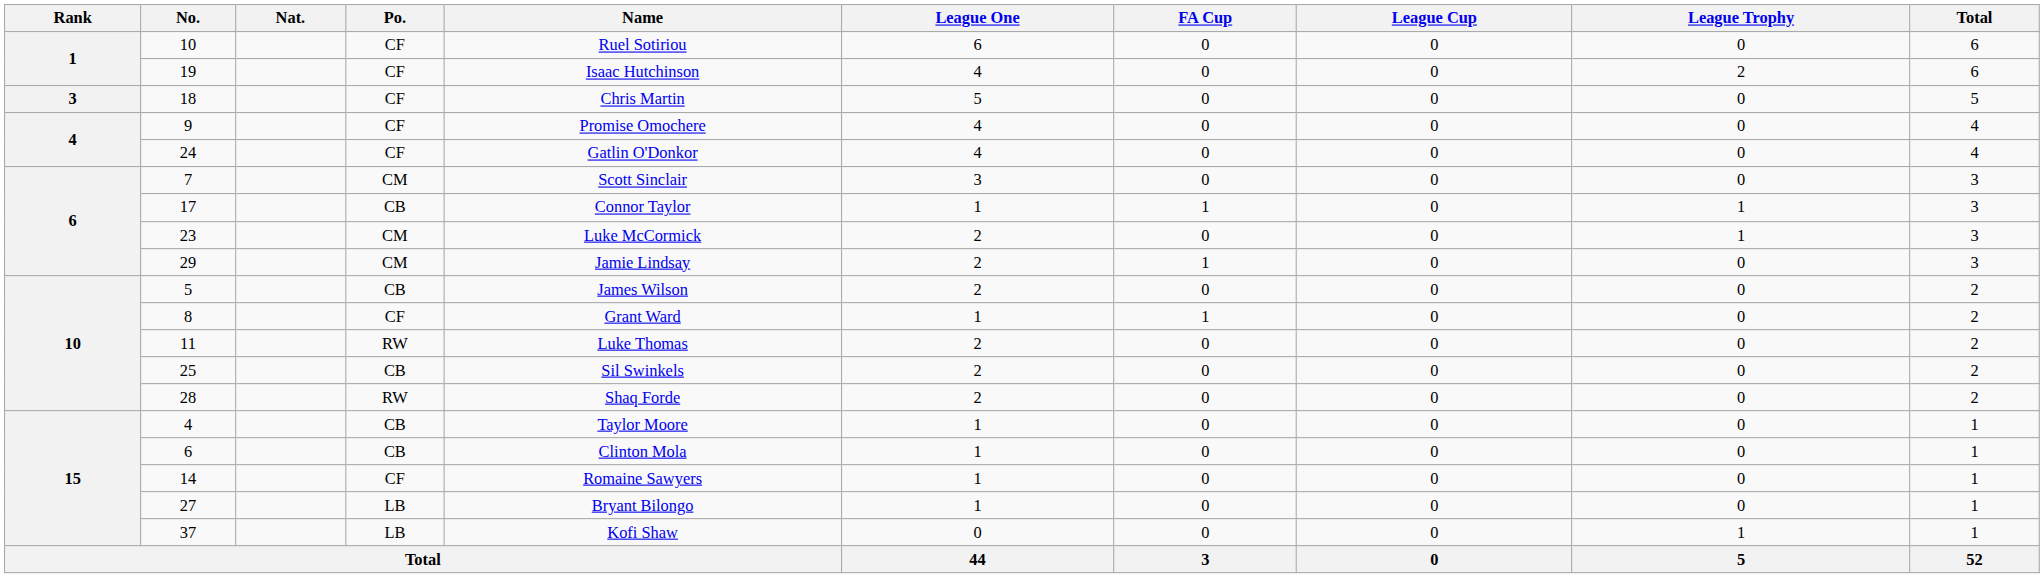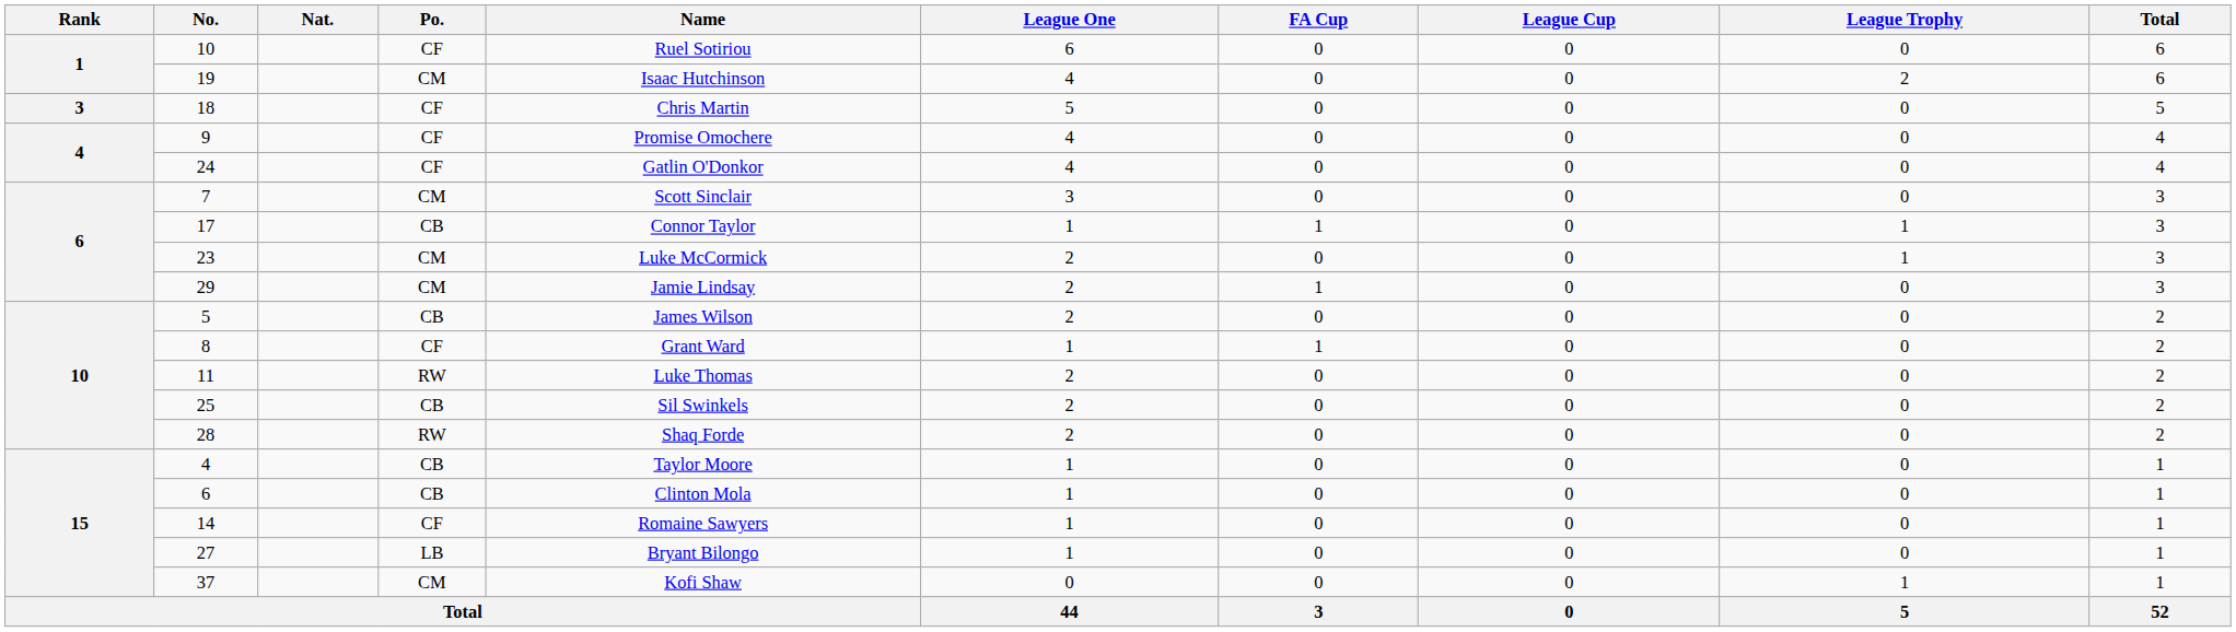19 | Po.: CF -> CM
37 | Po.: LB -> CM
